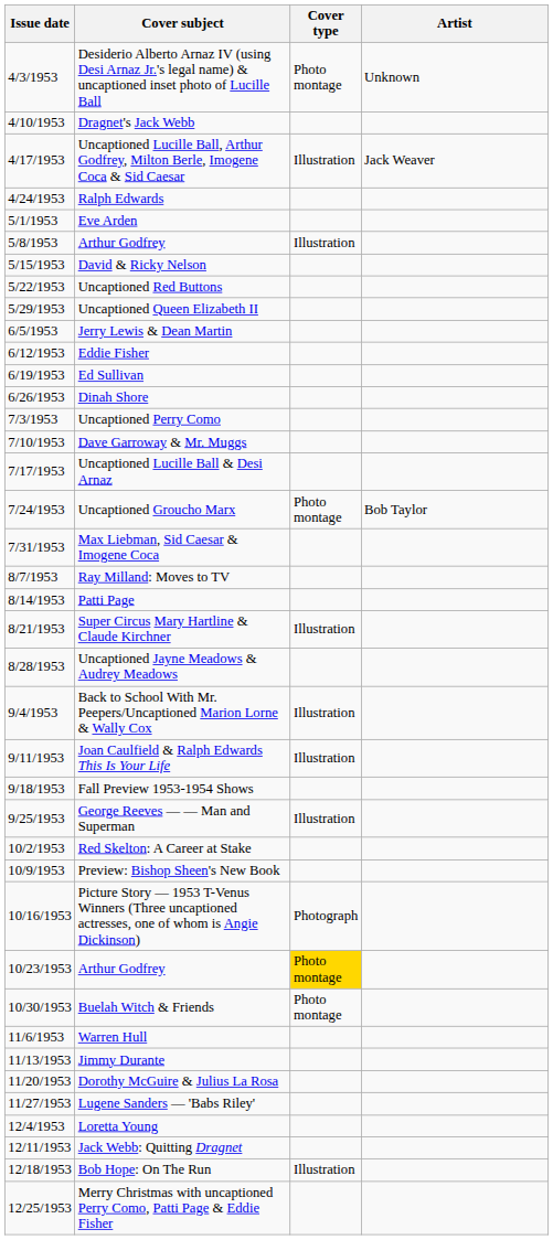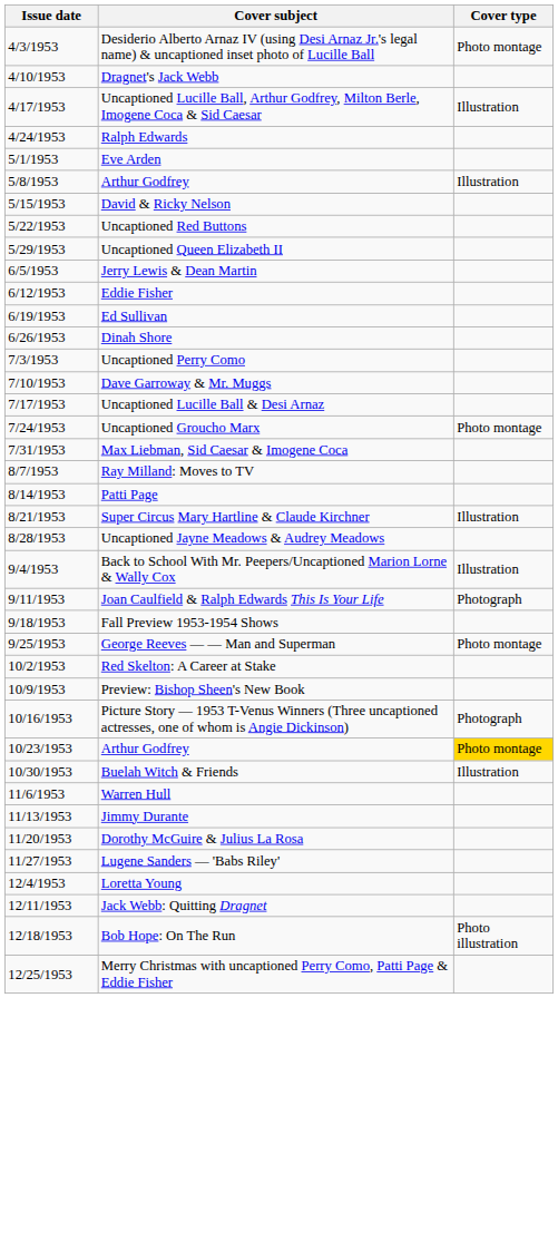- column: Artist | Unknown | Jack Weaver | Bob Taylor
Joan Caulfield & Ralph Edwards This Is Your Life | Cover type: Illustration -> Photograph
George Reeves — — Man and Superman | Cover type: Illustration -> Photo montage
Buelah Witch & Friends | Cover type: Photo montage -> Illustration
Bob Hope: On The Run | Cover type: Illustration -> Photo illustration
